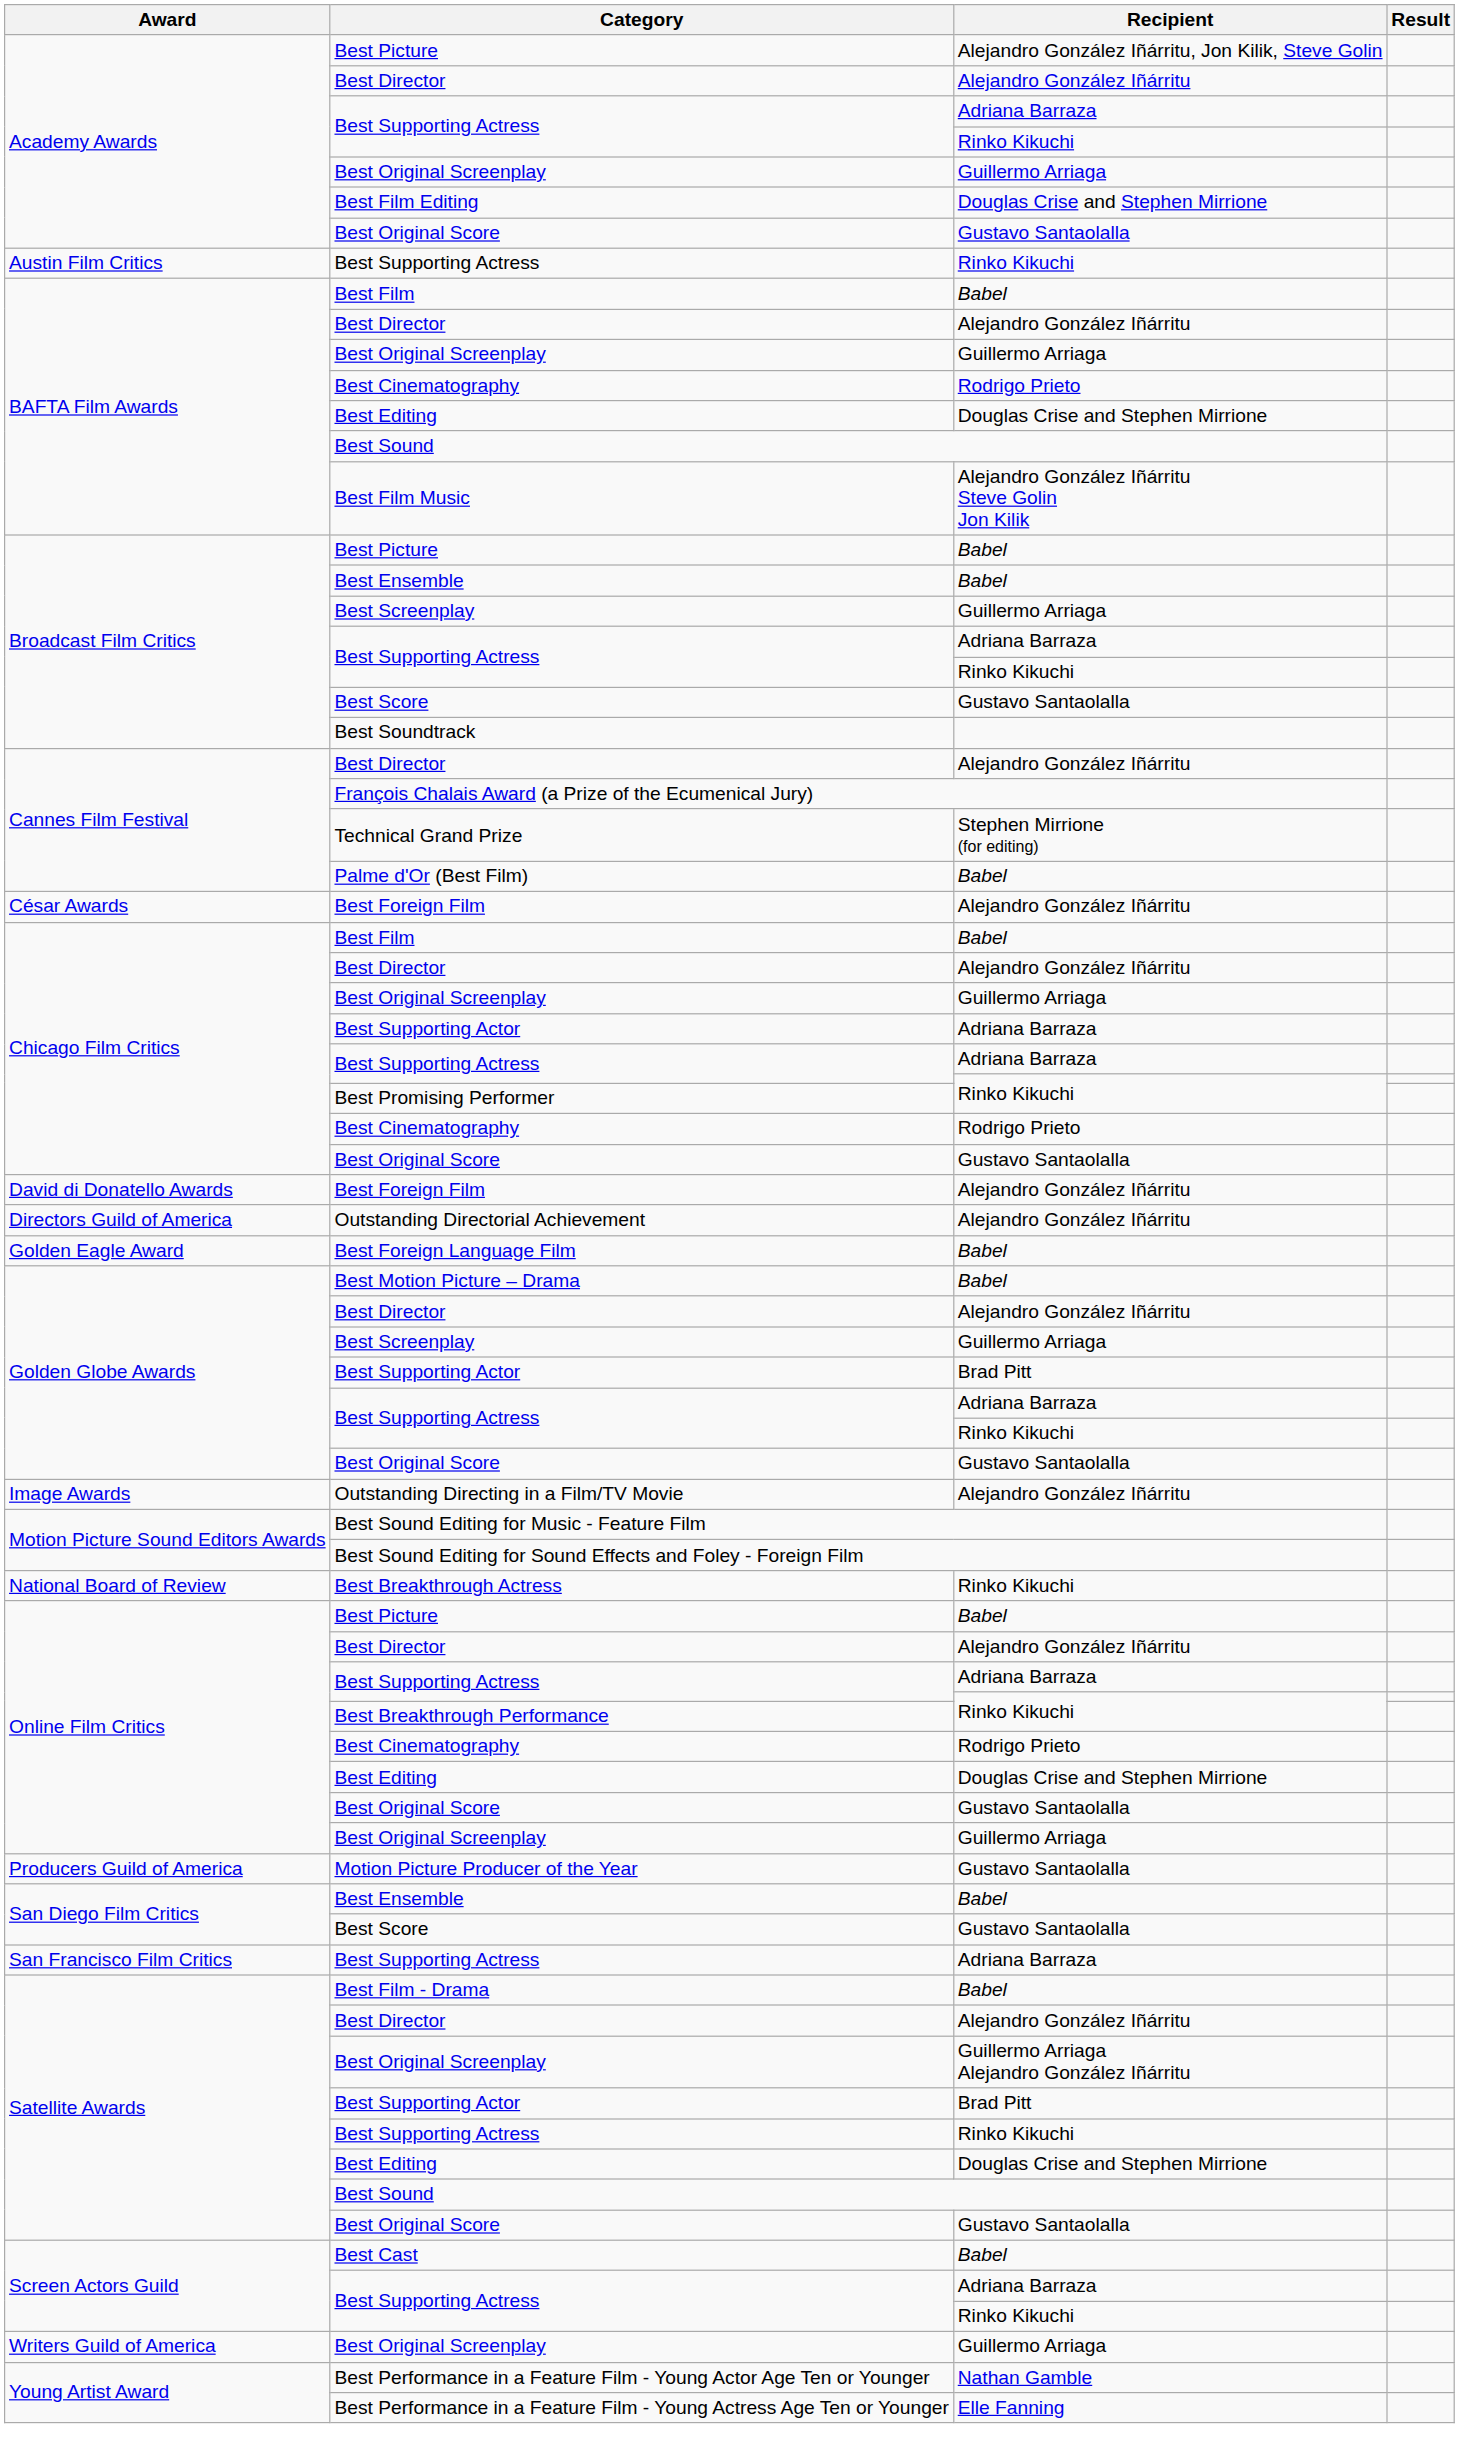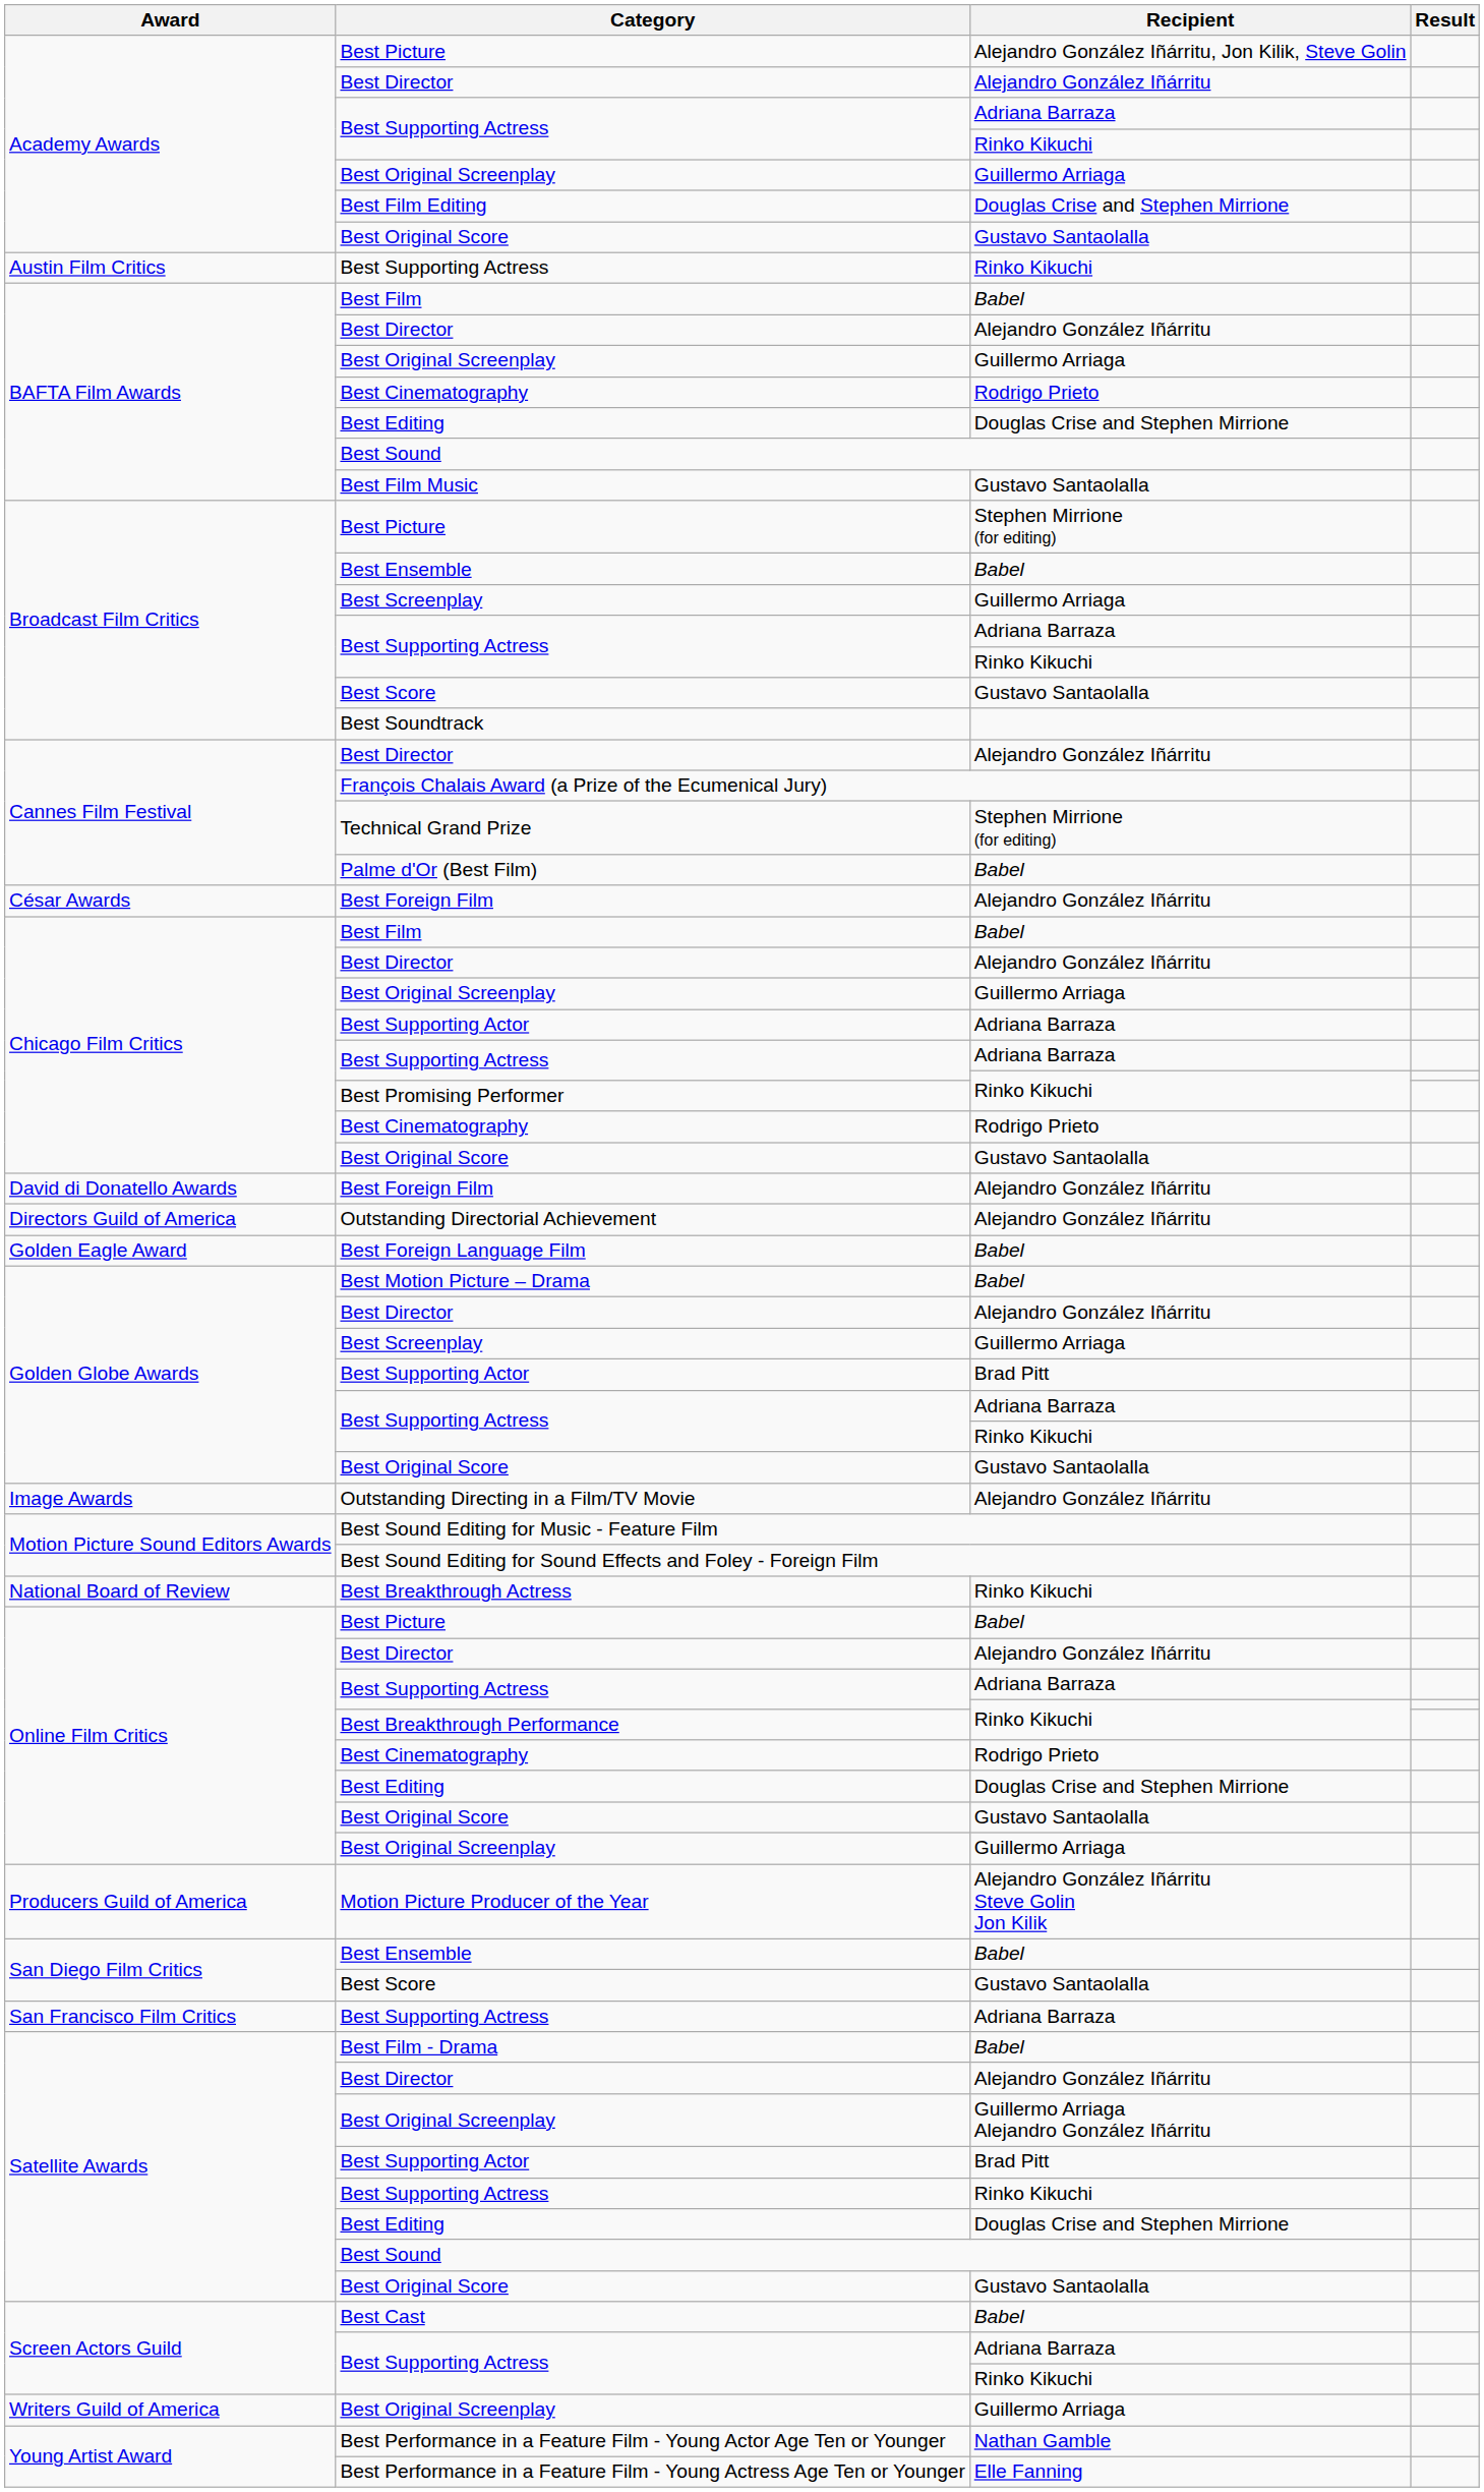Best Film Music | Recipient: Alejandro González Iñárritu Steve Golin Jon Kilik -> Gustavo Santaolalla
Broadcast Film Critics / Best Picture | Recipient: Babel -> Stephen Mirrione (for editing)
Motion Picture Producer of the Year | Recipient: Gustavo Santaolalla -> Alejandro González Iñárritu Steve Golin Jon Kilik
